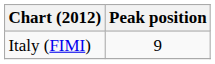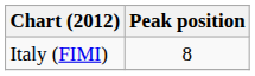Italy (FIMI) | Peak position: 9 -> 8
